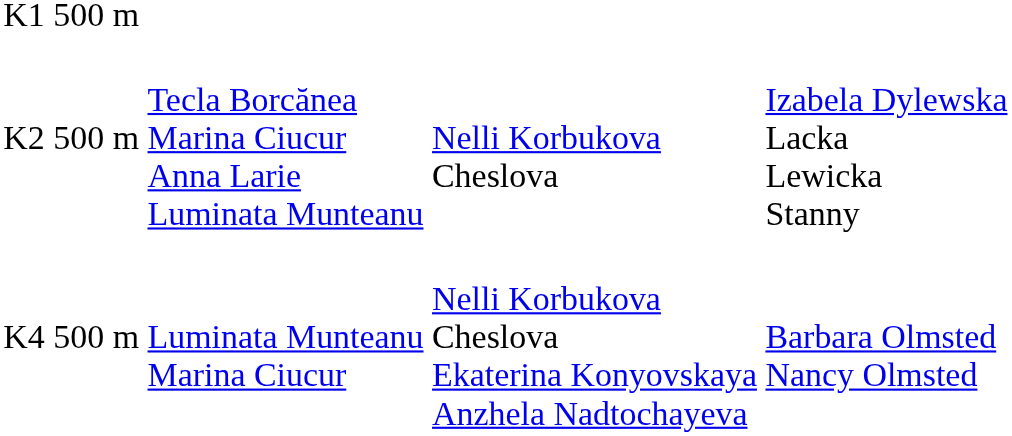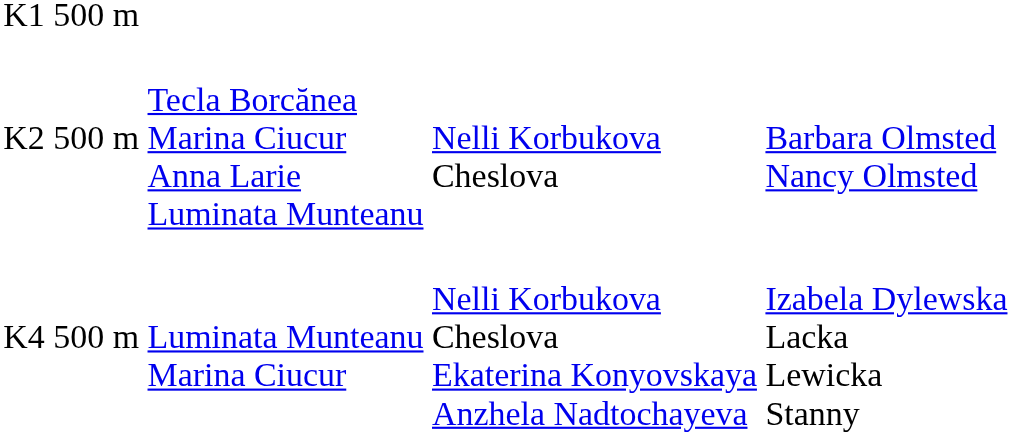K2 500 m | column 4: Izabela Dylewska Lacka Lewicka Stanny -> Barbara Olmsted Nancy Olmsted
K4 500 m | column 4: Barbara Olmsted Nancy Olmsted -> Izabela Dylewska Lacka Lewicka Stanny
